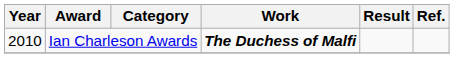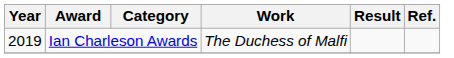Ian Charleson Awards | Year: 2010 -> 2019
Ian Charleson Awards | Work: bold -> normal
